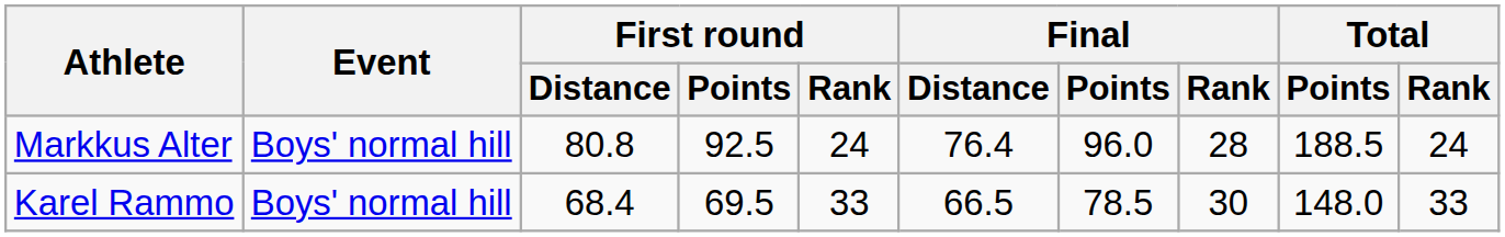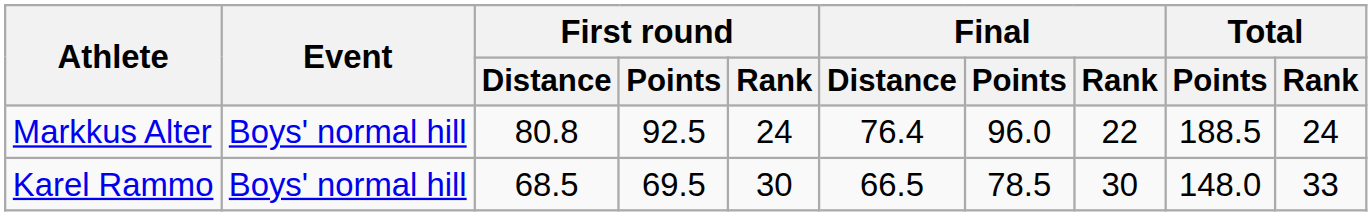Markkus Alter | Final / Rank: 28 -> 22
Karel Rammo | First round / Distance: 68.4 -> 68.5
Karel Rammo | First round / Rank: 33 -> 30
